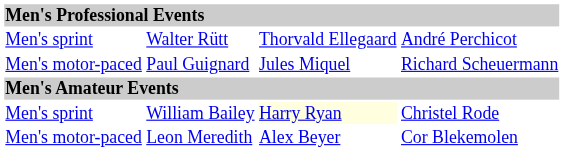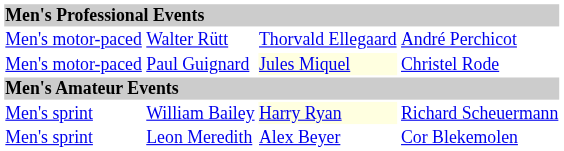Walter Rütt | column 1: Men's sprint -> Men's motor-paced
Paul Guignard | column 3: no background -> lightyellow background
Paul Guignard | column 4: Richard Scheuermann -> Christel Rode
William Bailey | column 4: Christel Rode -> Richard Scheuermann
Leon Meredith | column 1: Men's motor-paced -> Men's sprint
